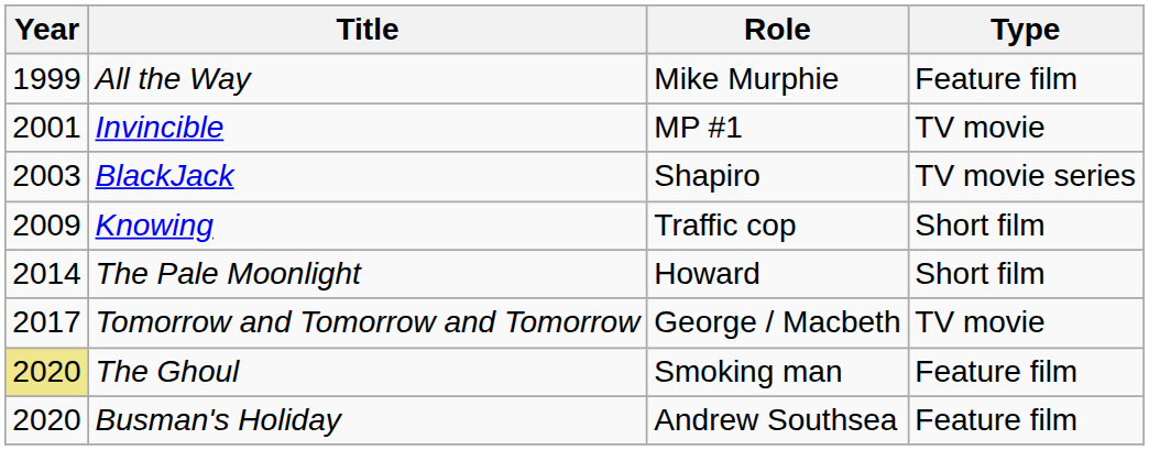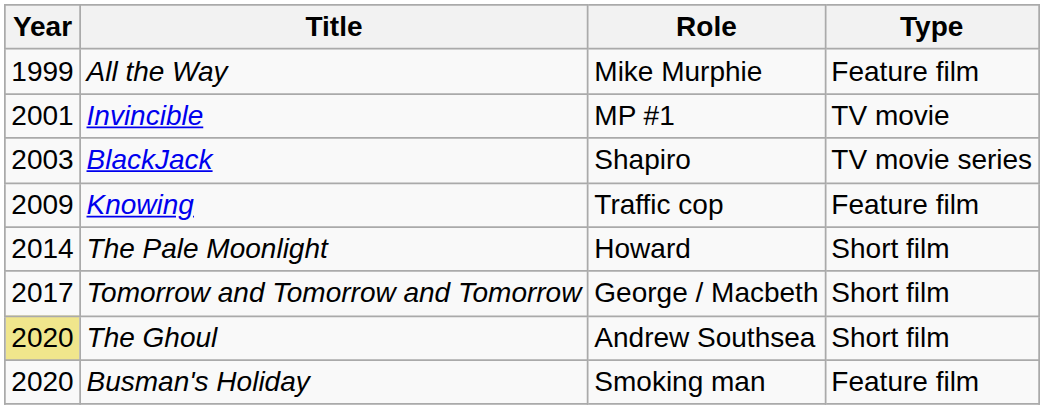Knowing | Type: Short film -> Feature film
Tomorrow and Tomorrow and Tomorrow | Type: TV movie -> Short film
The Ghoul | Role: Smoking man -> Andrew Southsea
The Ghoul | Type: Feature film -> Short film
Busman's Holiday | Role: Andrew Southsea -> Smoking man
